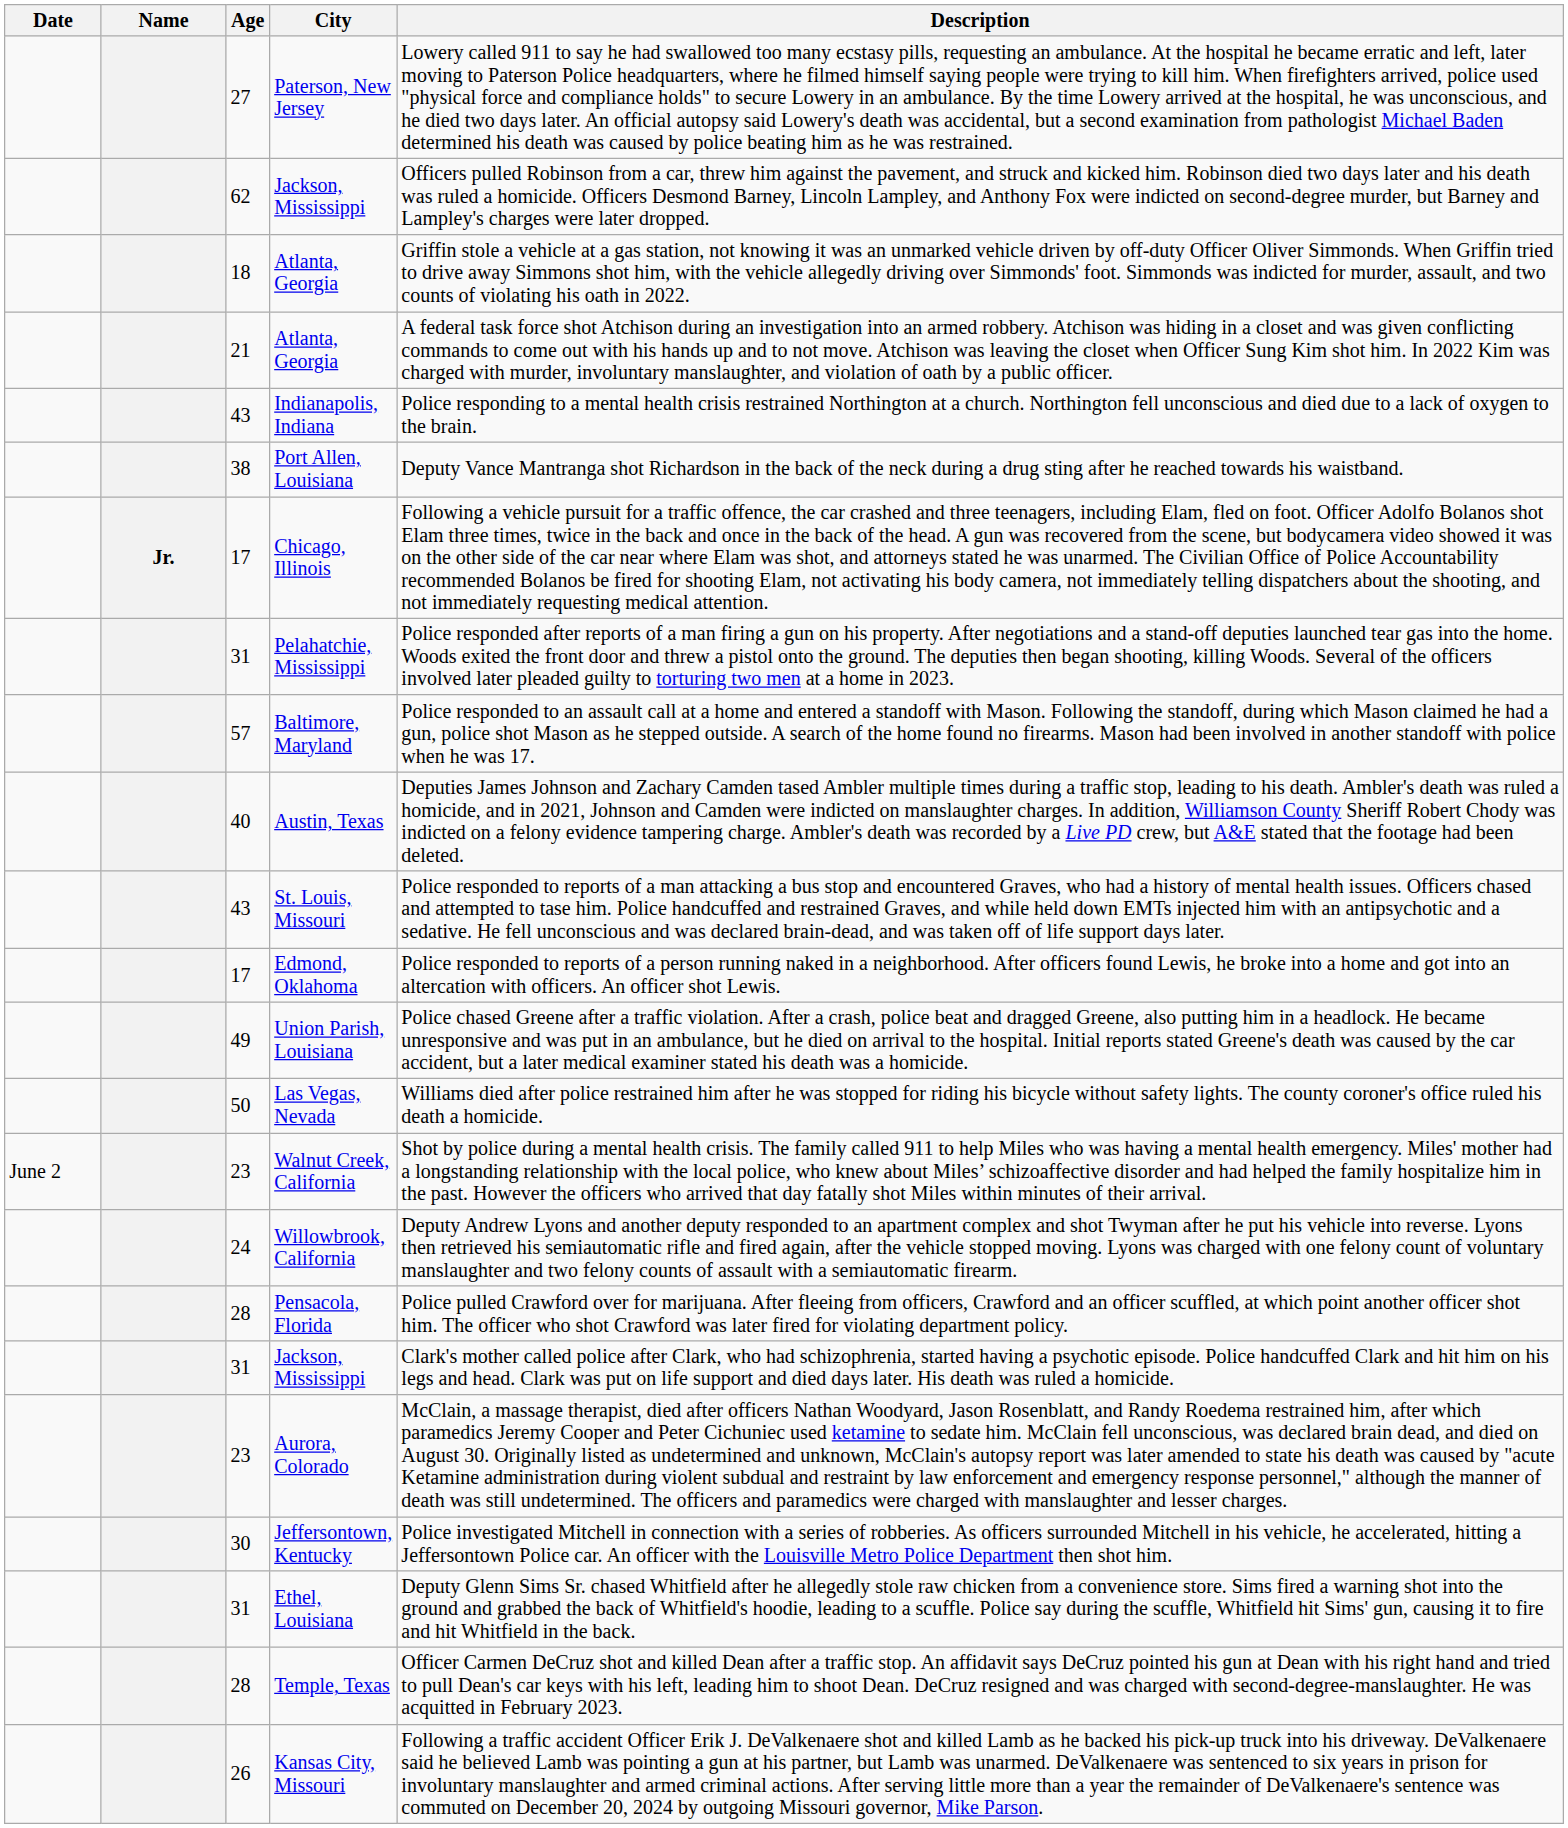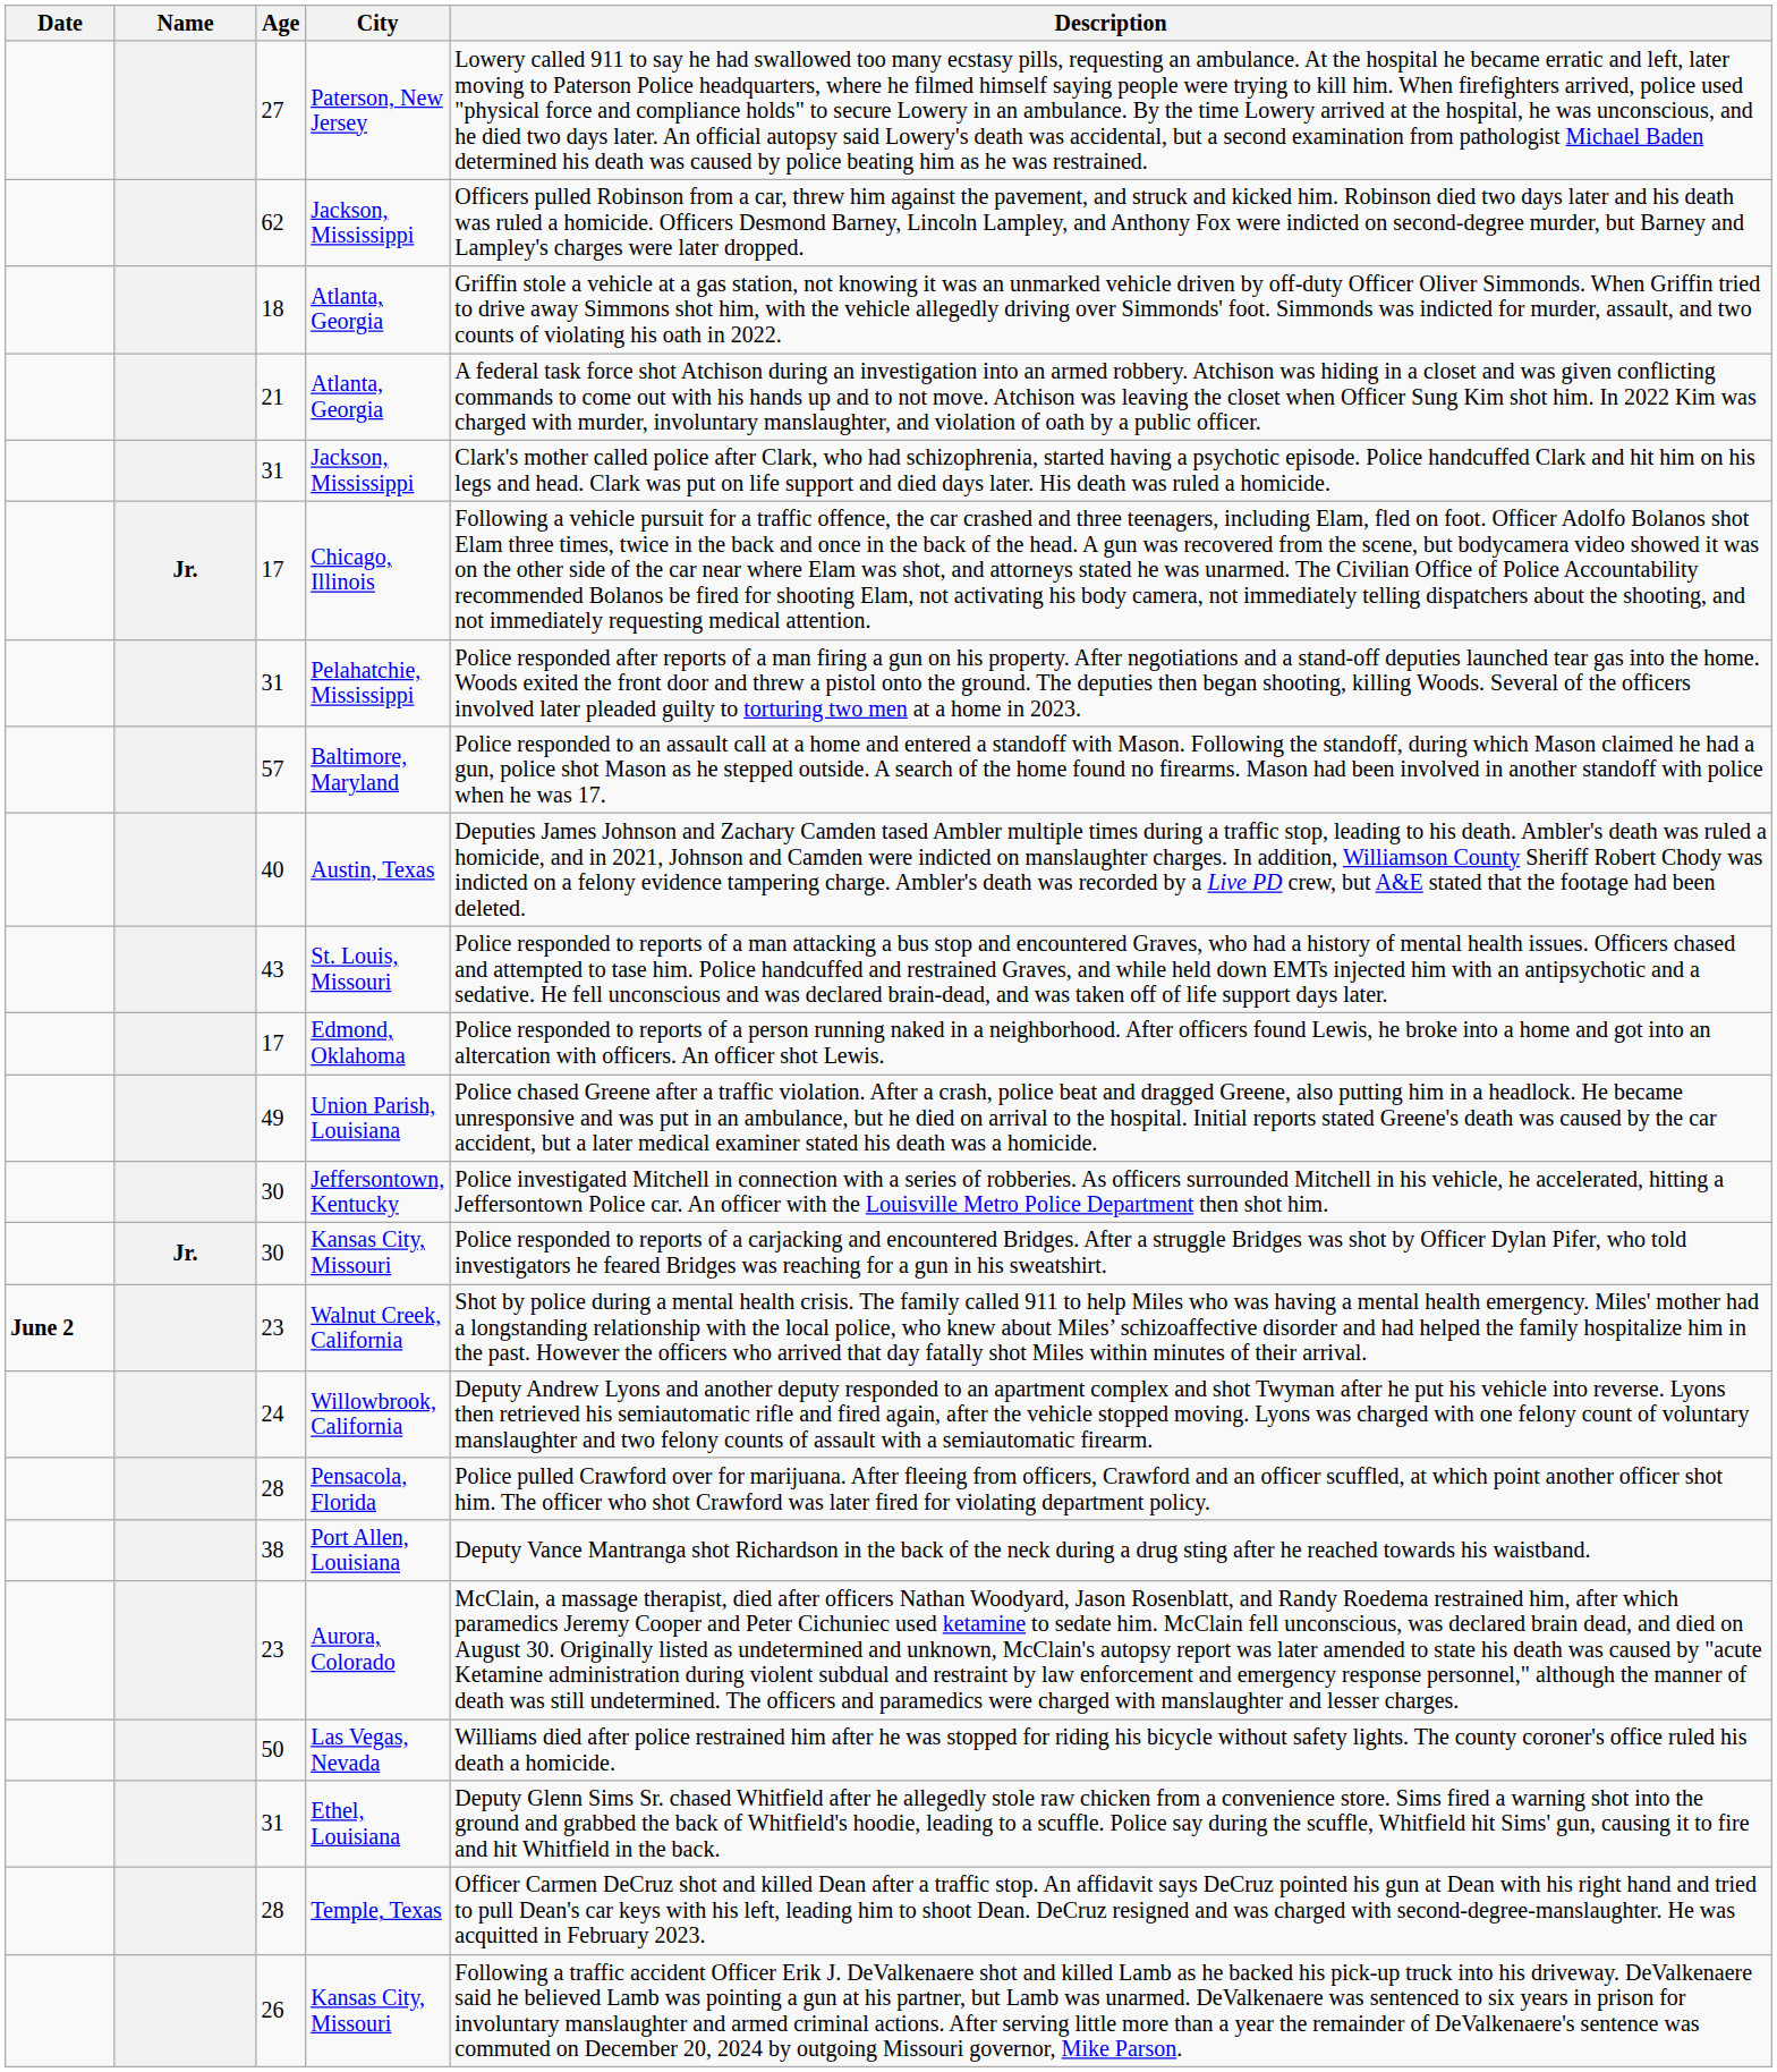- row: 43 | Indianapolis, Indiana | Police responding to a mental health crisis restrained Northington at a church. Northington fell unconscious and died due to a lack of oxygen to the brain.
rows swapped: 31 / Jackson, Mississippi <-> Port Allen, Louisiana
rows swapped: Jeffersontown, Kentucky <-> Las Vegas, Nevada
+ row: Jr. | 30 | Kansas City, Missouri | Police responded to reports of a carjacking and encountered Bridges. After a struggle Bridges was shot by Officer Dylan Pifer, who told investigators he feared Bridges was reaching for a gun in his sweatshirt.
Walnut Creek, California | Date: normal -> bold
